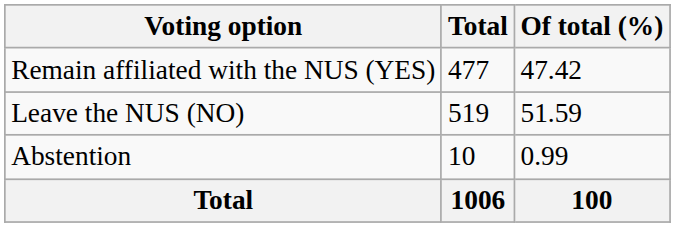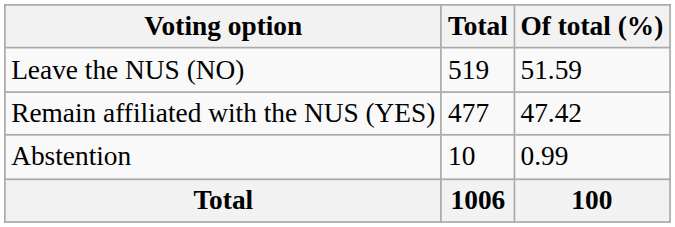rows swapped: Remain affiliated with the NUS (YES) <-> Leave the NUS (NO)
